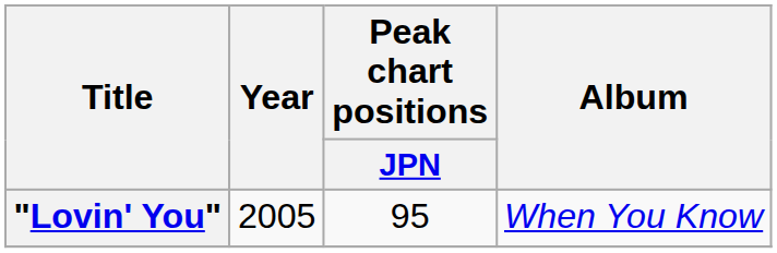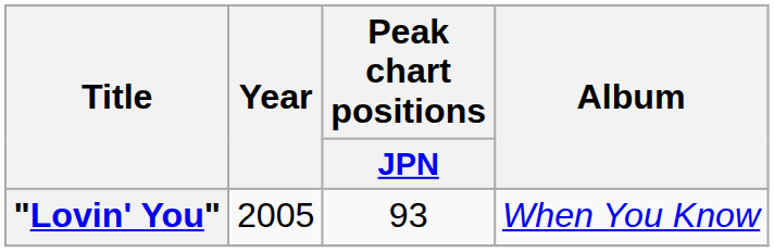"Lovin' You" | Peak chart positions / JPN: 95 -> 93
